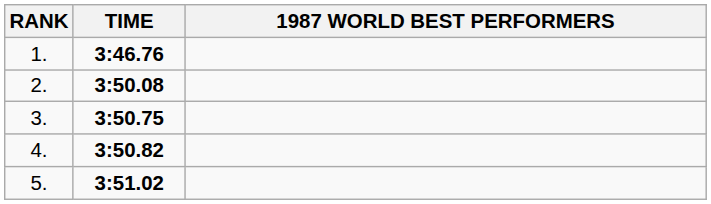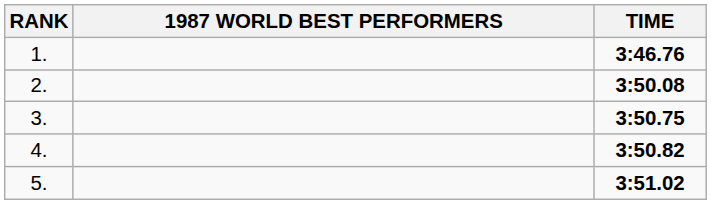columns swapped: 1987 WORLD BEST PERFORMERS <-> TIME
